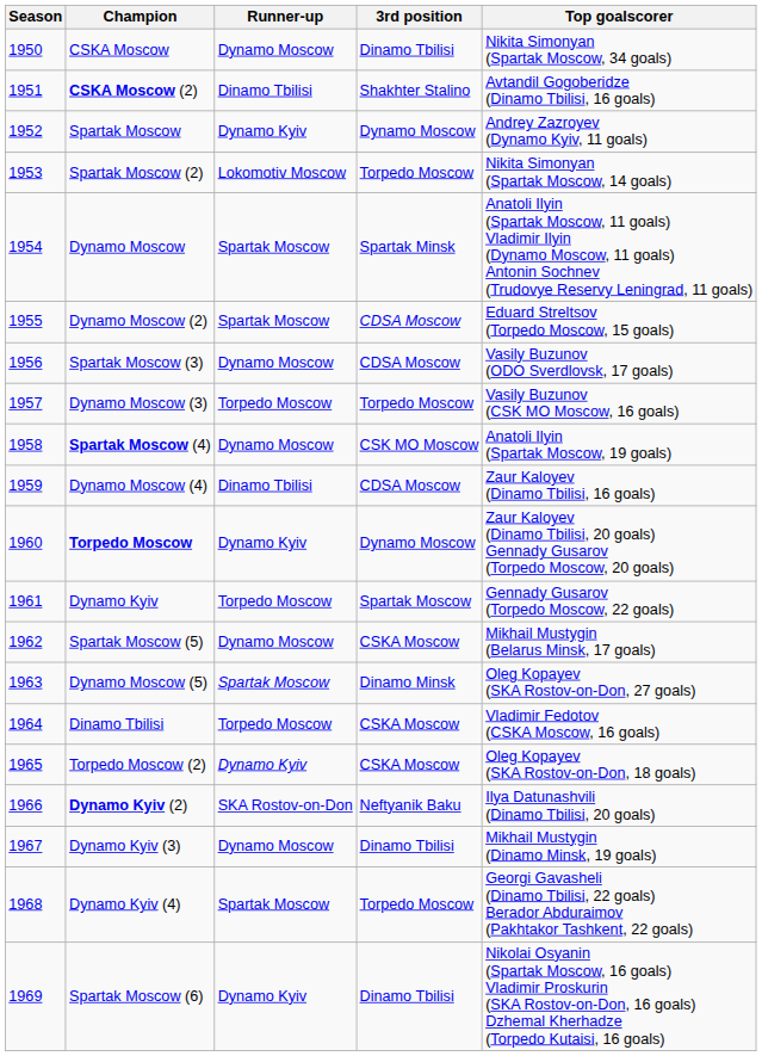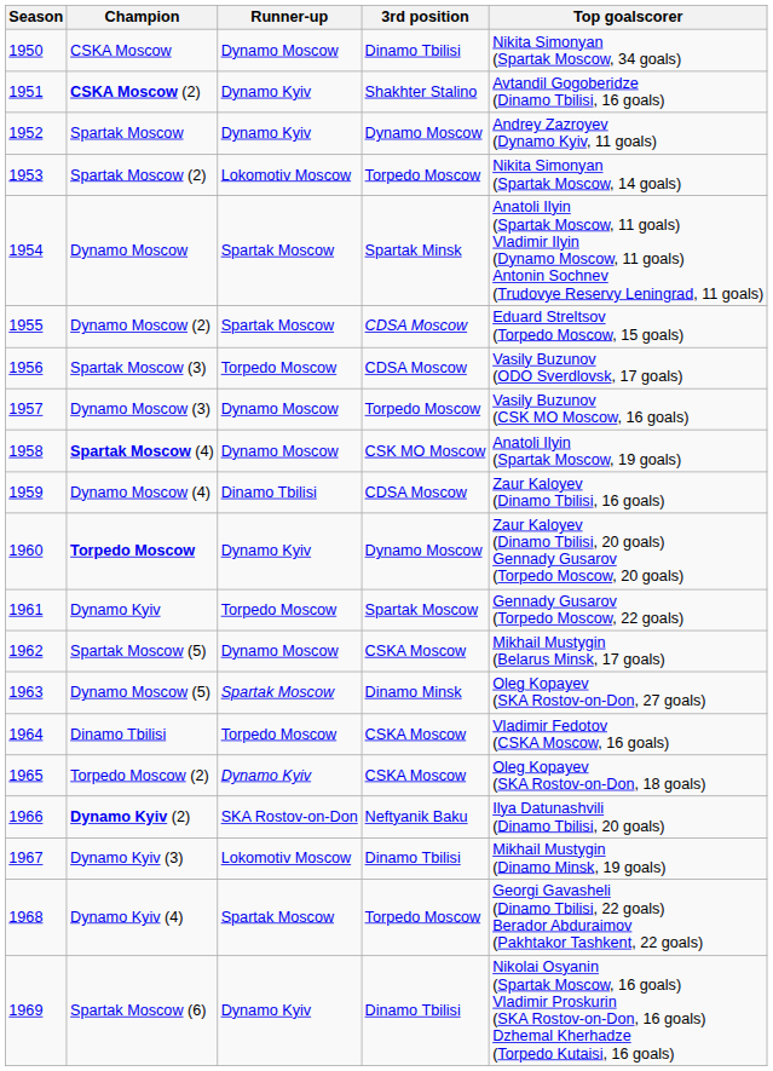CSKA Moscow (2) | Runner-up: Dinamo Tbilisi -> Dynamo Kyiv
Spartak Moscow (3) | Runner-up: Dynamo Moscow -> Torpedo Moscow
Dynamo Moscow (3) | Runner-up: Torpedo Moscow -> Dynamo Moscow
Dynamo Kyiv (3) | Runner-up: Dynamo Moscow -> Lokomotiv Moscow
